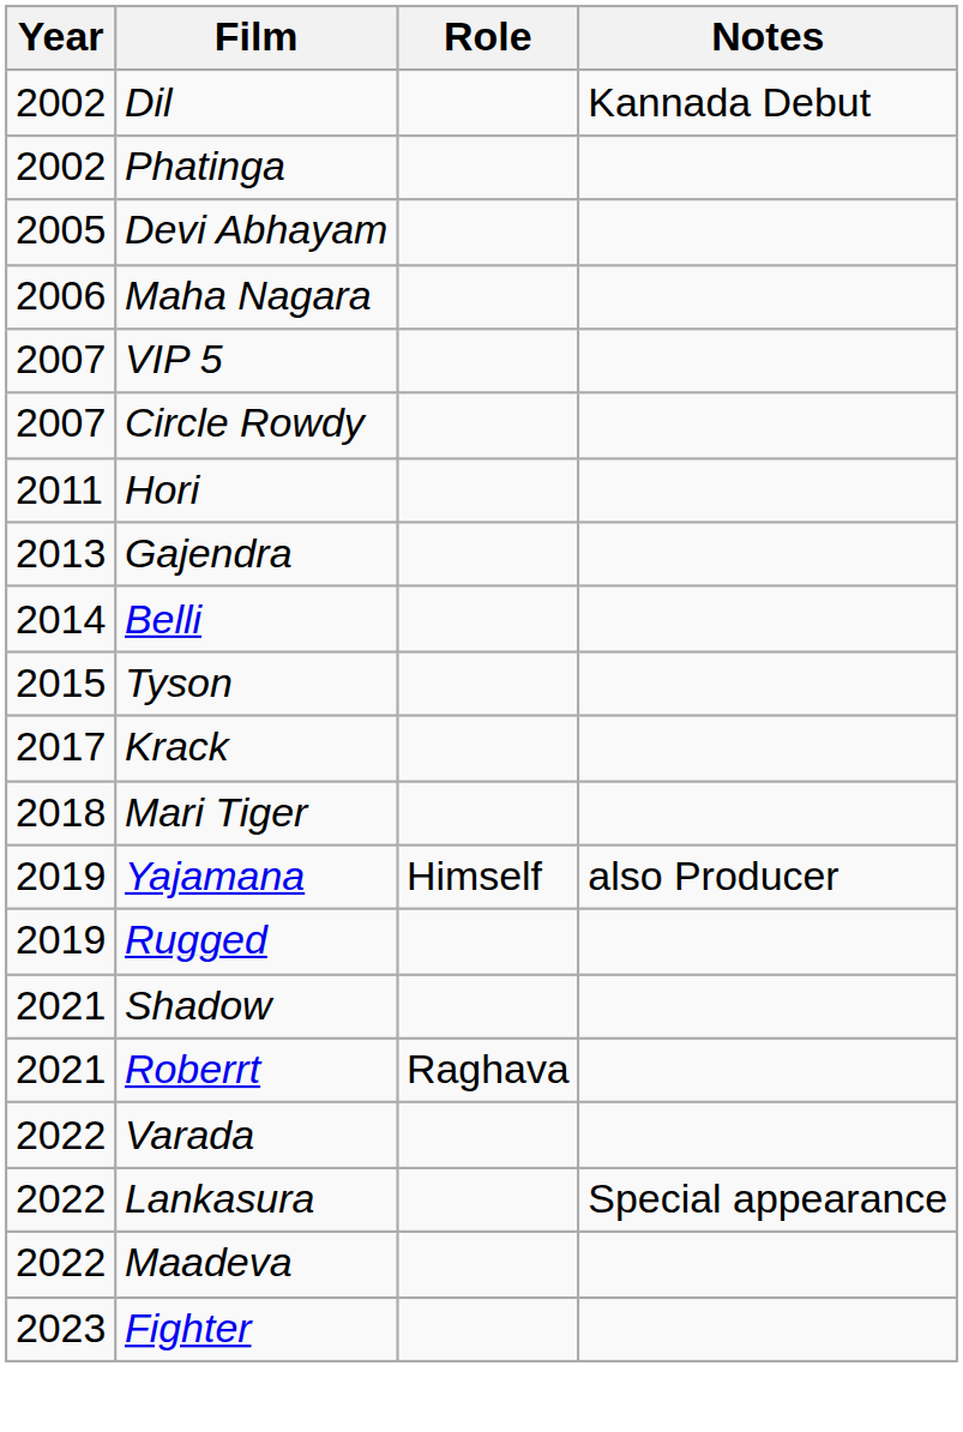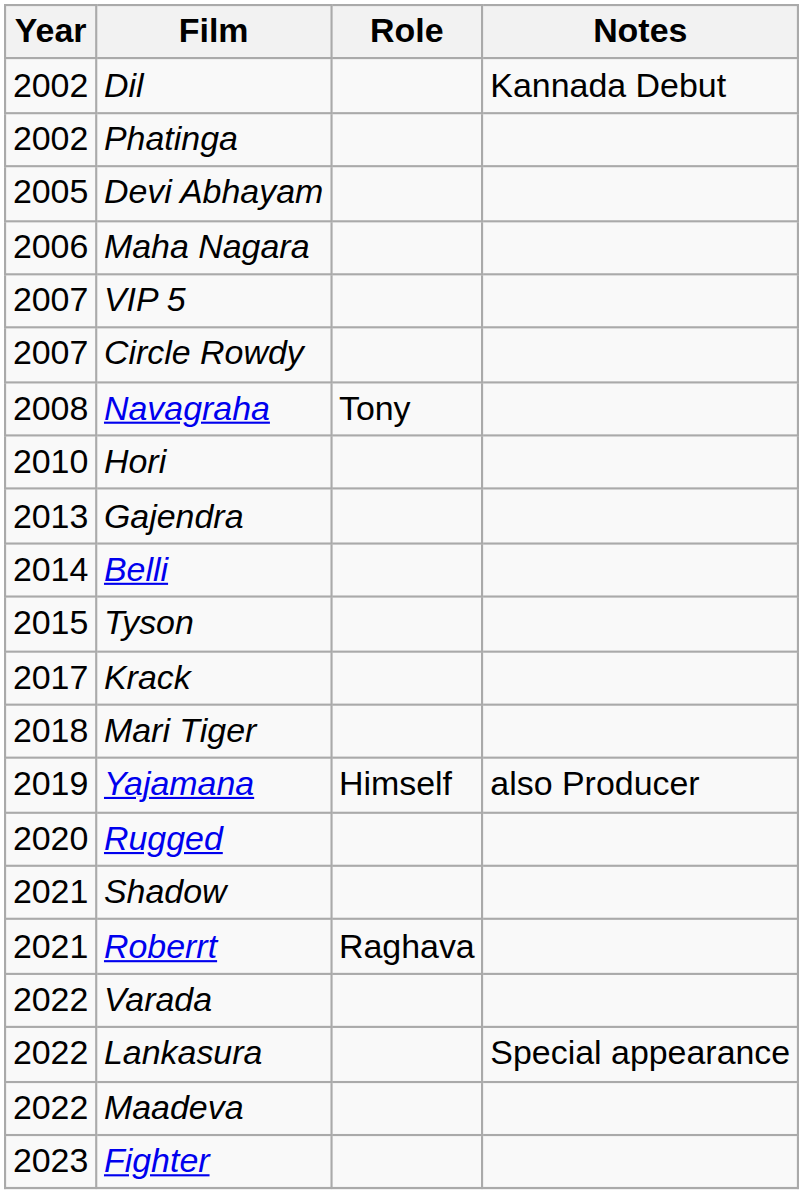+ row: 2008 | Navagraha | Tony
Hori | Year: 2011 -> 2010
Rugged | Year: 2019 -> 2020
